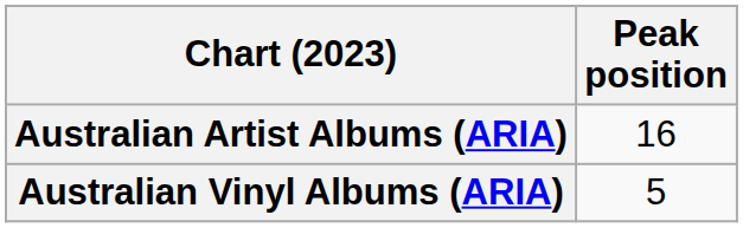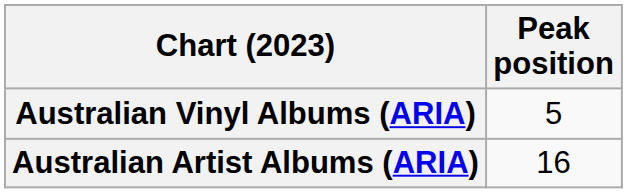rows swapped: Australian Artist Albums (ARIA) <-> Australian Vinyl Albums (ARIA)
